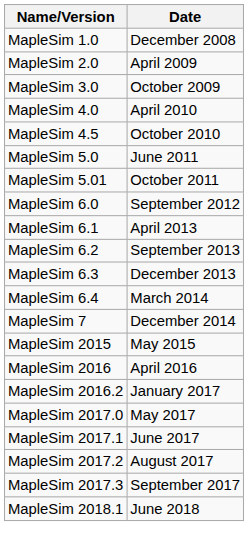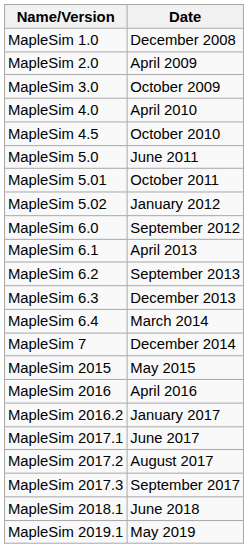+ row: MapleSim 5.02 | January 2012
- row: MapleSim 2017.0 | May 2017
+ row: MapleSim 2019.1 | May 2019
